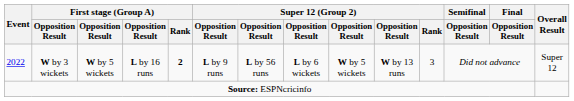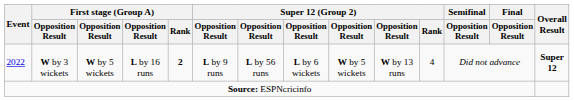2022 | Super 12 (Group 2) / Rank: 3 -> 4
2022 | Overall Result: normal -> bold
